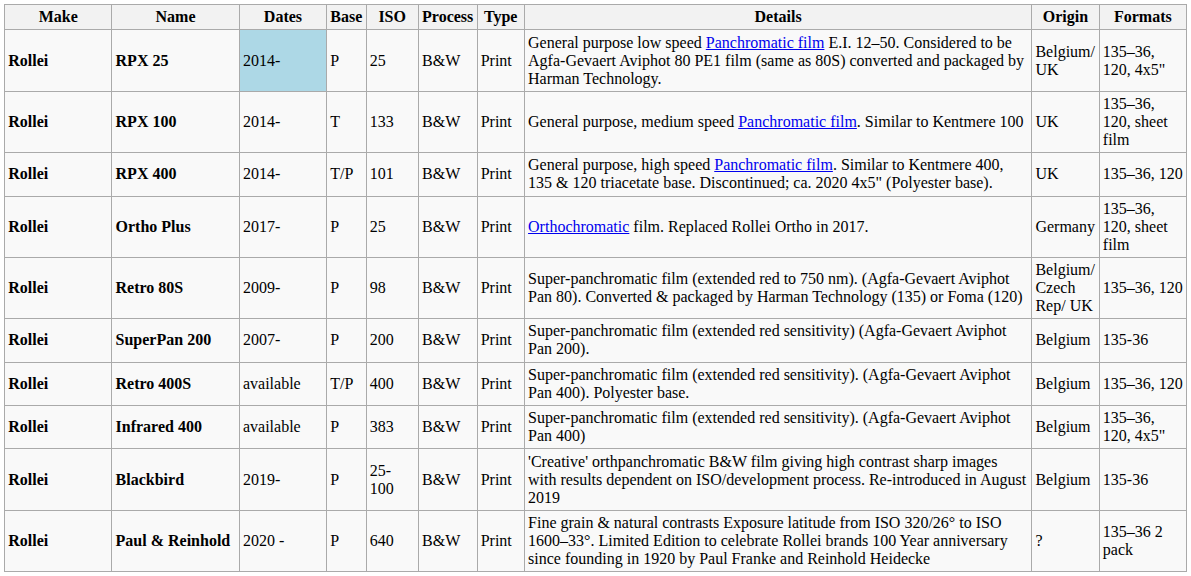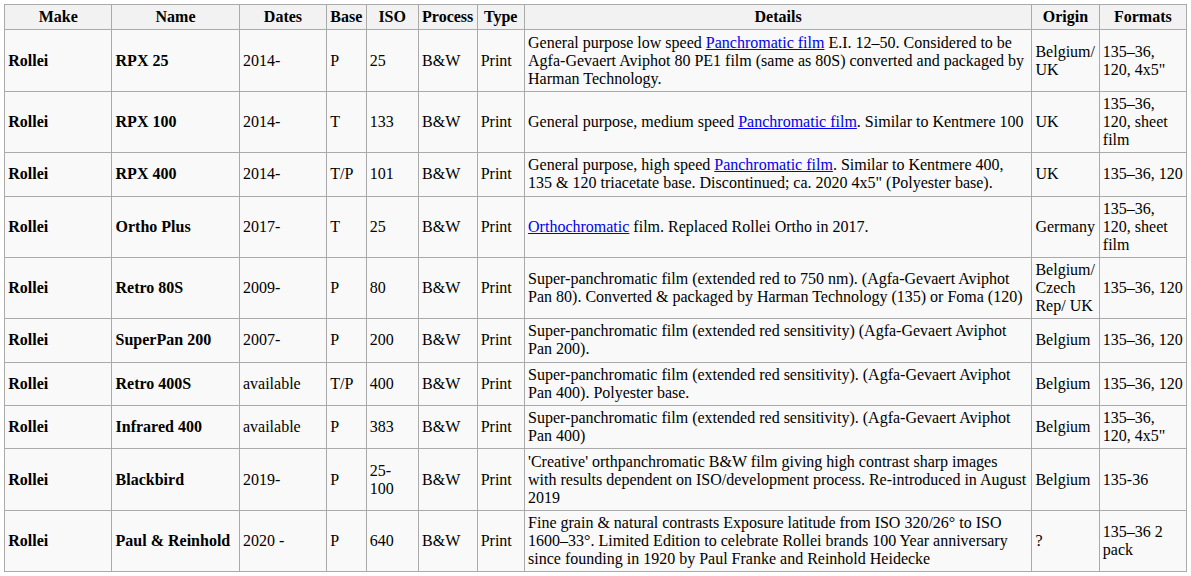RPX 25 | Dates: lightblue background -> no background
Ortho Plus | Base: P -> T
Retro 80S | ISO: 98 -> 80
SuperPan 200 | Formats: 135-36 -> 135–36, 120
